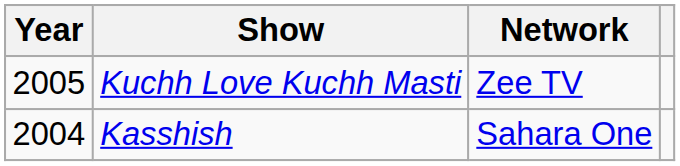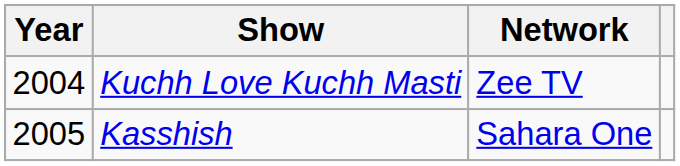Kuchh Love Kuchh Masti | Year: 2005 -> 2004
Kasshish | Year: 2004 -> 2005
